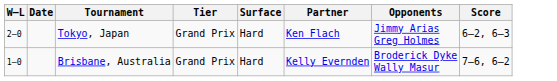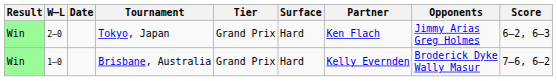+ column: Result | Win | Win
